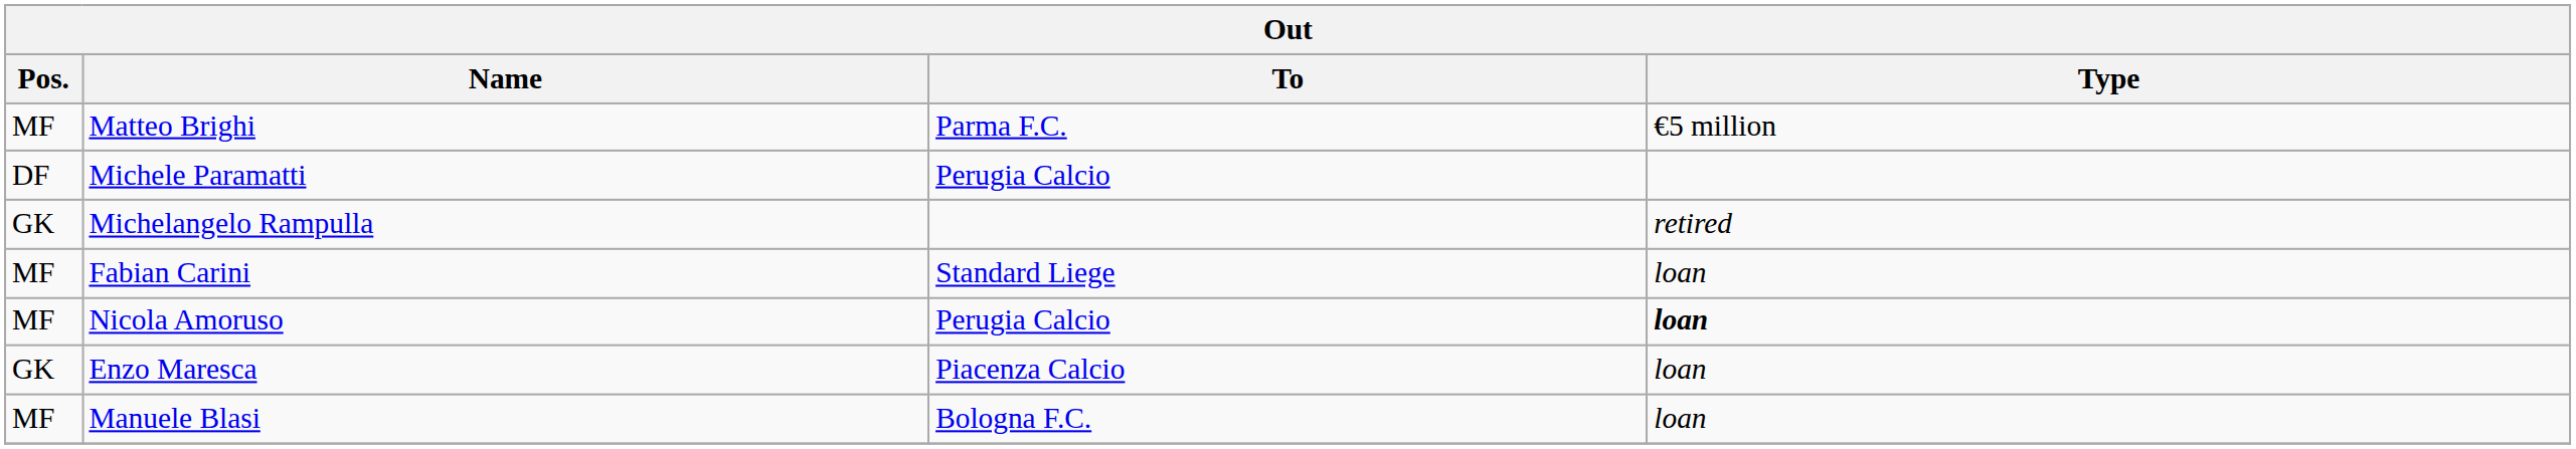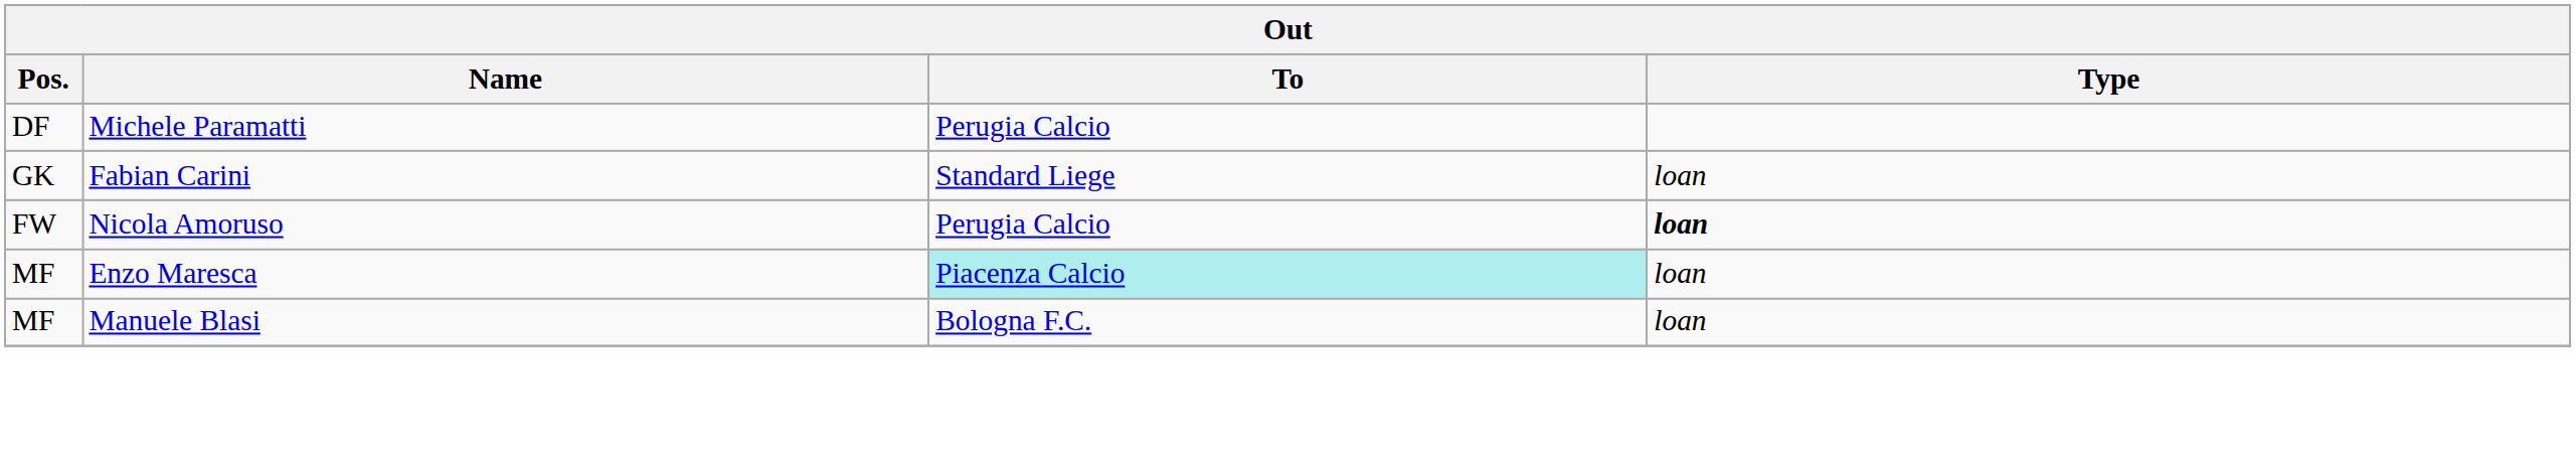- row: MF | Matteo Brighi | Parma F.C. | €5 million
- row: GK | Michelangelo Rampulla | retired
Fabian Carini | Pos.: MF -> GK
Nicola Amoruso | Pos.: MF -> FW
Enzo Maresca | Pos.: GK -> MF
Enzo Maresca | To: no background -> paleturquoise background
